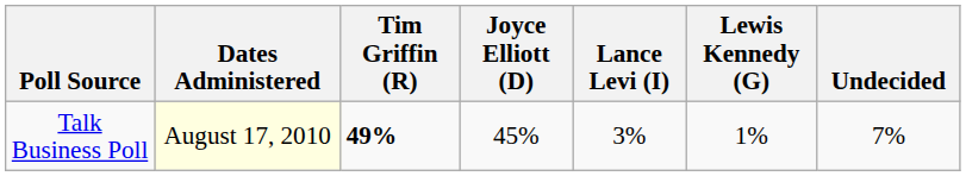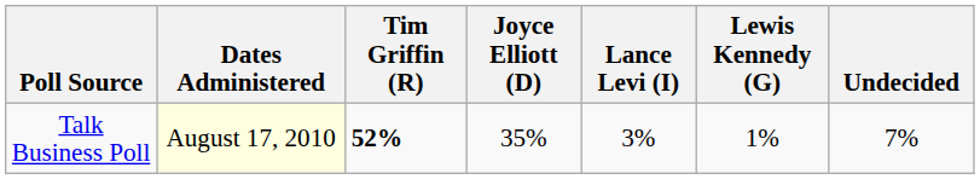Talk Business Poll | Tim Griffin (R): 49% -> 52%
Talk Business Poll | Joyce Elliott (D): 45% -> 35%
